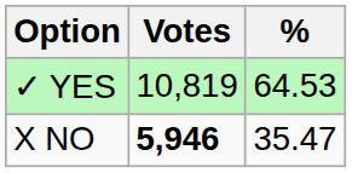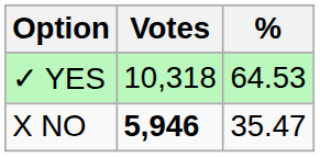✓ YES | Votes: 10,819 -> 10,318
